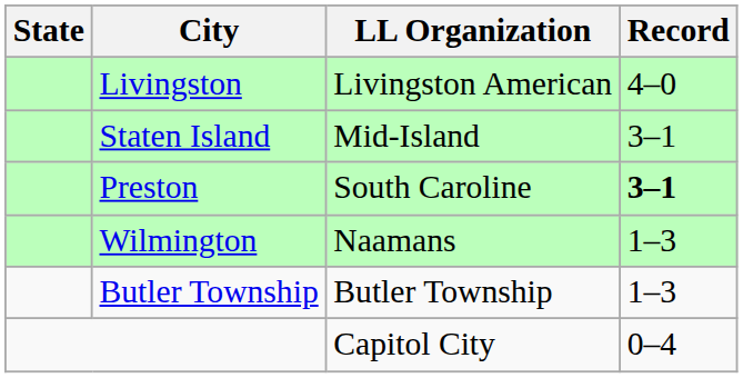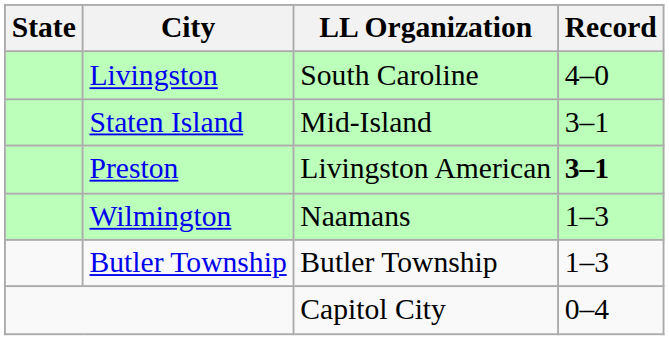Livingston | LL Organization: Livingston American -> South Caroline
Preston | LL Organization: South Caroline -> Livingston American
